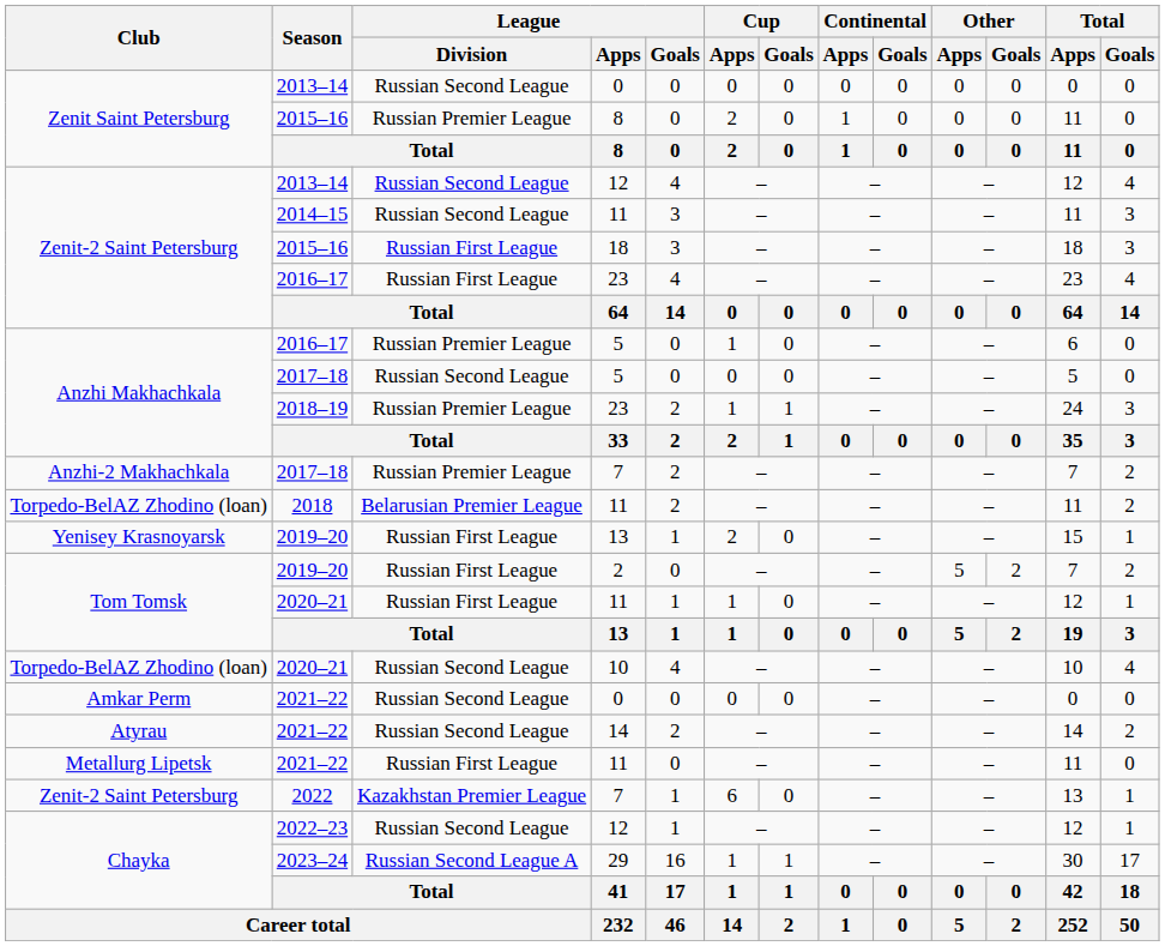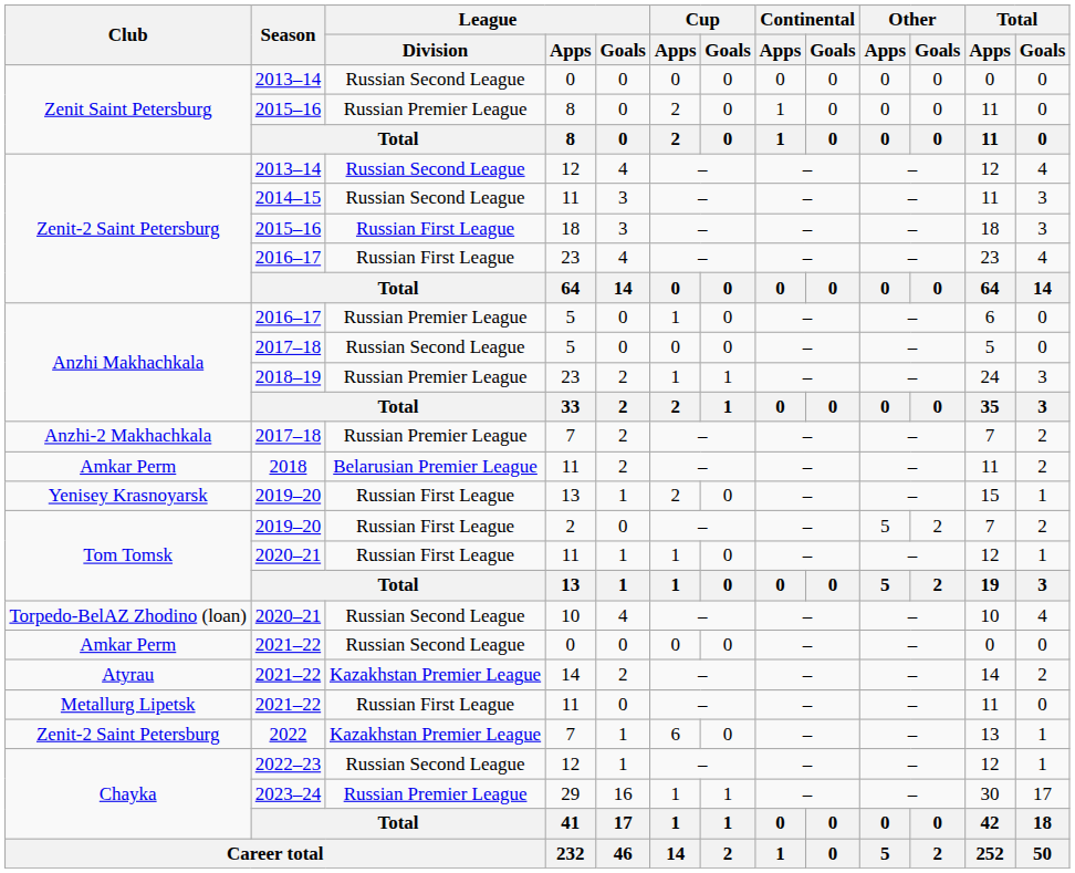2018 | Club: Torpedo-BelAZ Zhodino (loan) -> Amkar Perm
2021–22 / 14 | League / Division: Russian Second League -> Kazakhstan Premier League
2023–24 | League / Division: Russian Second League A -> Russian Premier League
